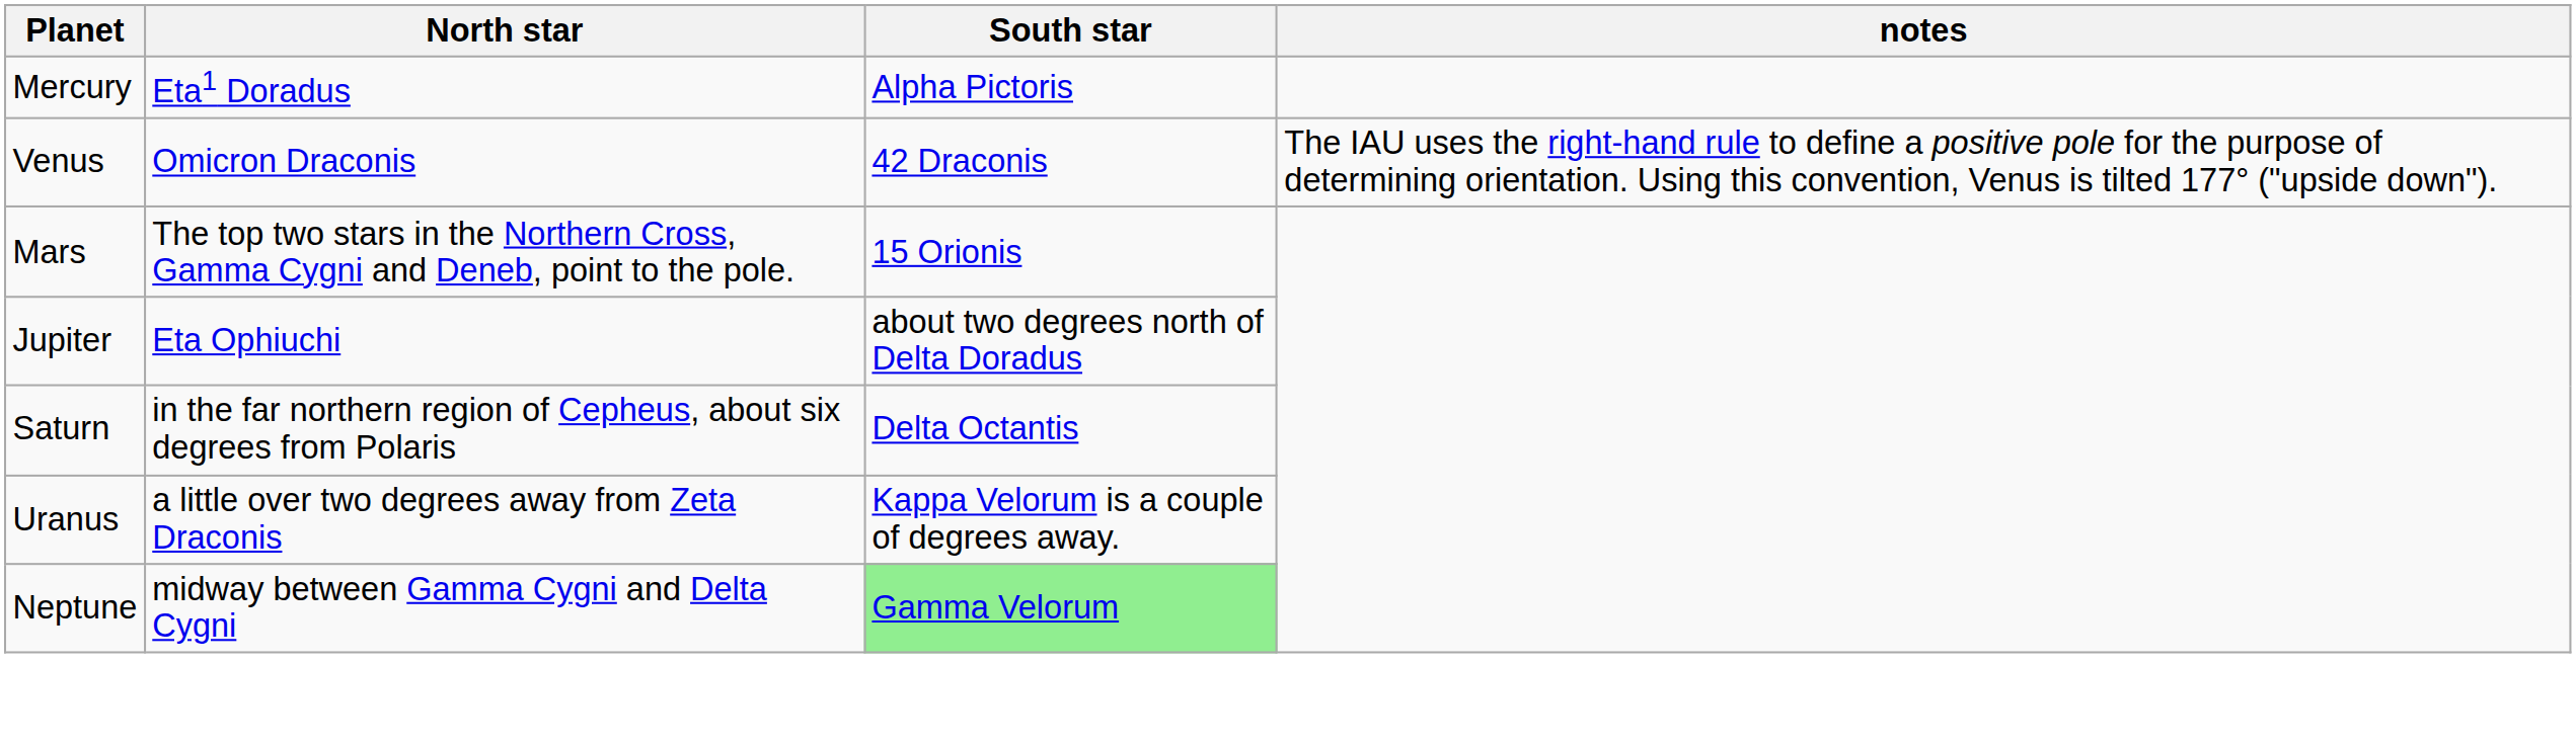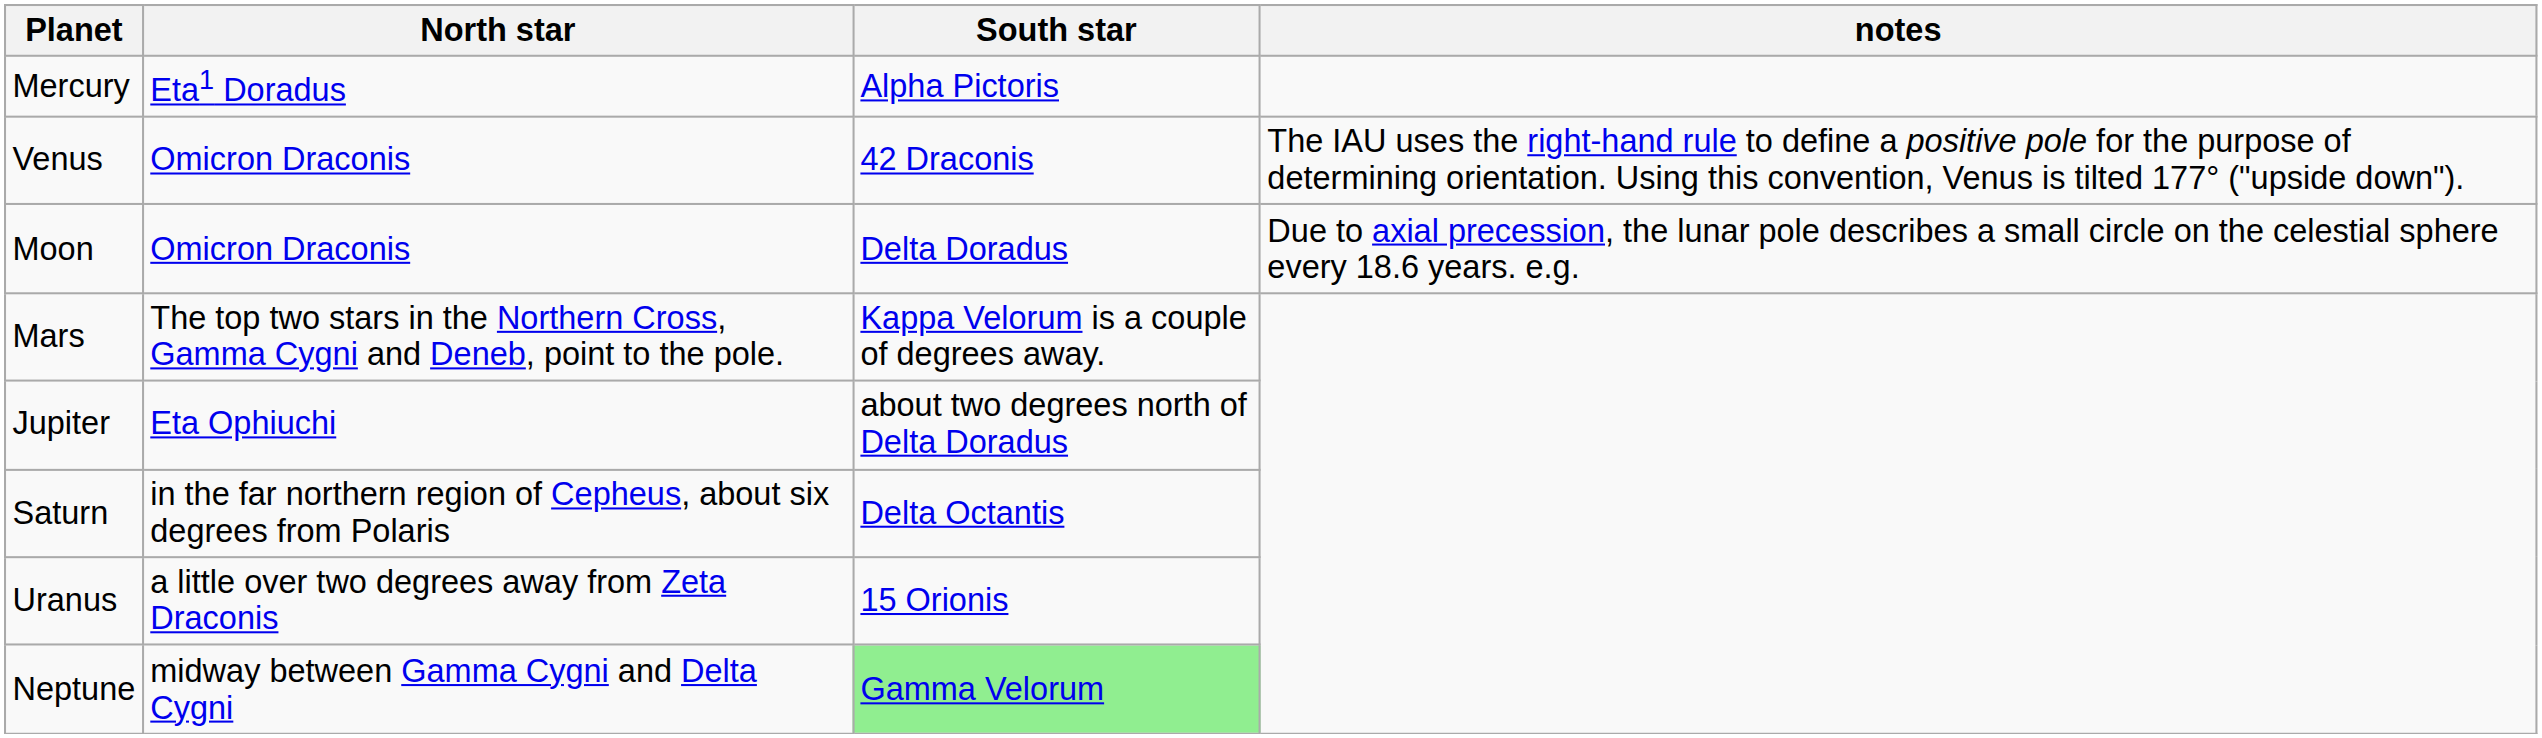+ row: Moon | Omicron Draconis | Delta Doradus | Due to axial precession, the lunar pole describes a small circle on the celestial sphere every 18.6 years. e.g.
Mars | South star: 15 Orionis -> Kappa Velorum is a couple of degrees away.
Uranus | South star: Kappa Velorum is a couple of degrees away. -> 15 Orionis
